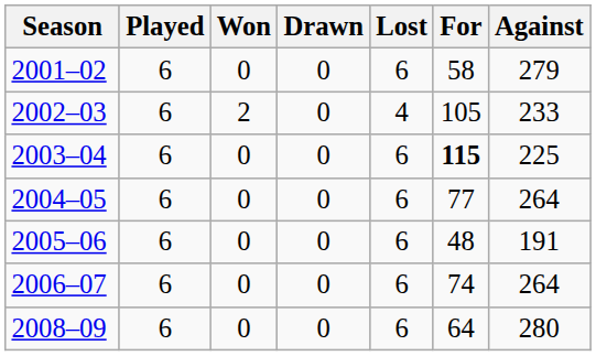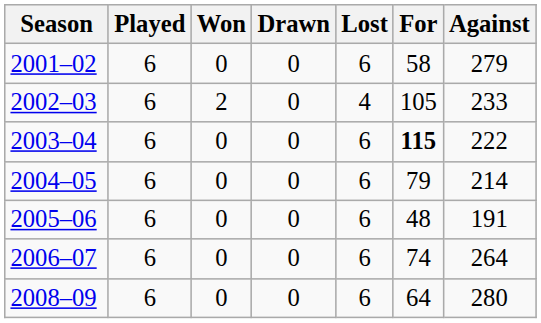2003–04 | Against: 225 -> 222
2004–05 | For: 77 -> 79
2004–05 | Against: 264 -> 214
